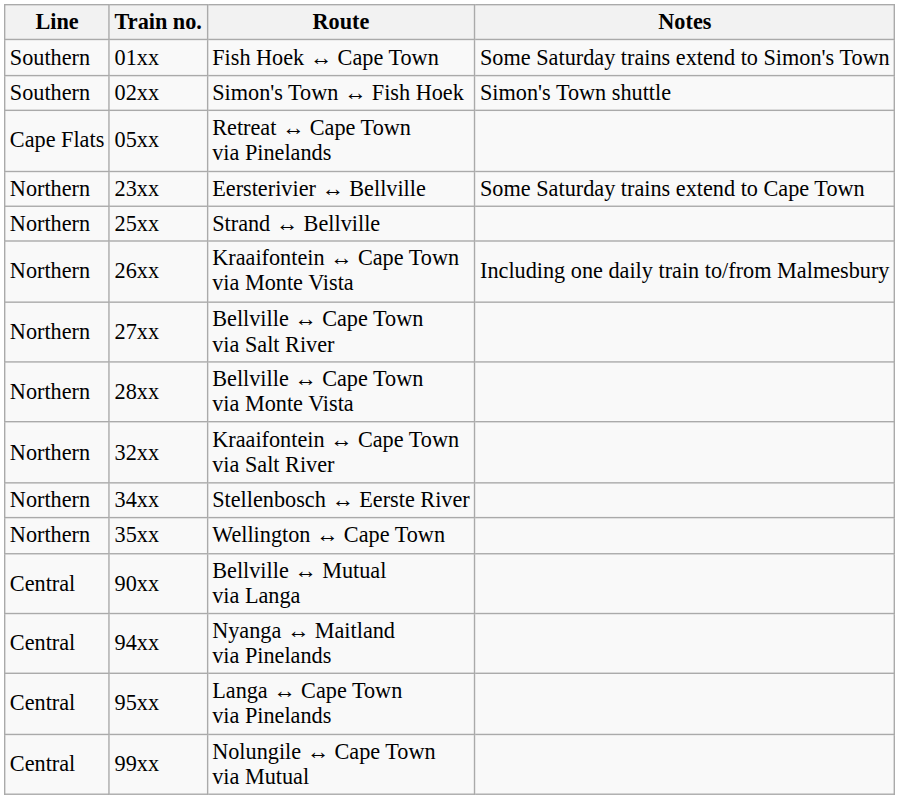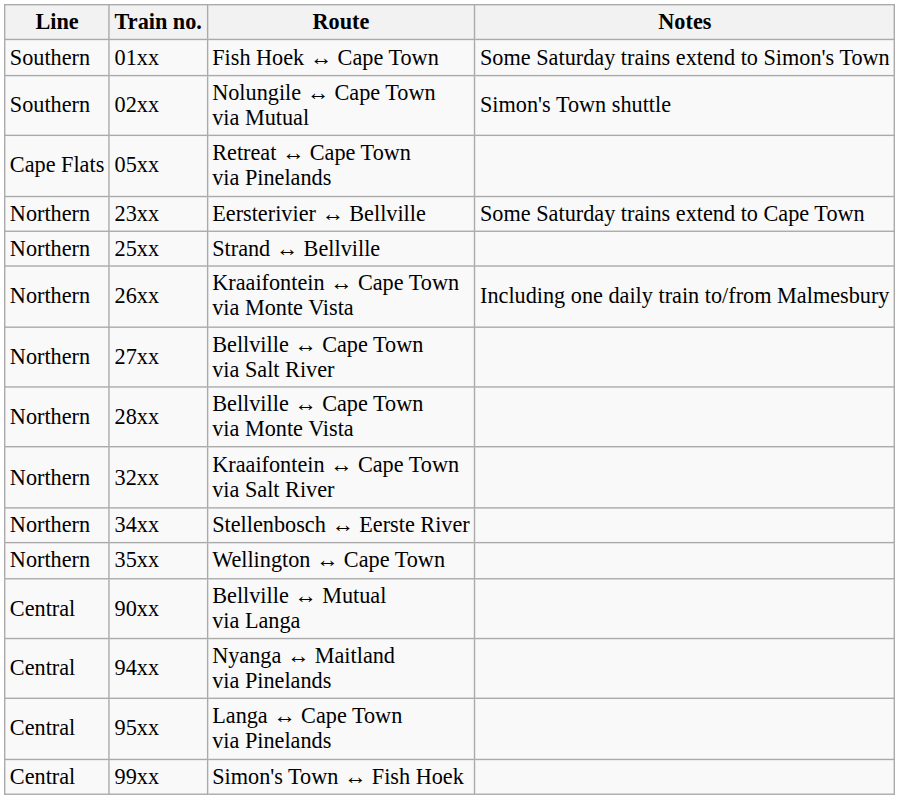02xx | Route: Simon's Town ↔ Fish Hoek -> Nolungile ↔ Cape Town via Mutual
99xx | Route: Nolungile ↔ Cape Town via Mutual -> Simon's Town ↔ Fish Hoek
